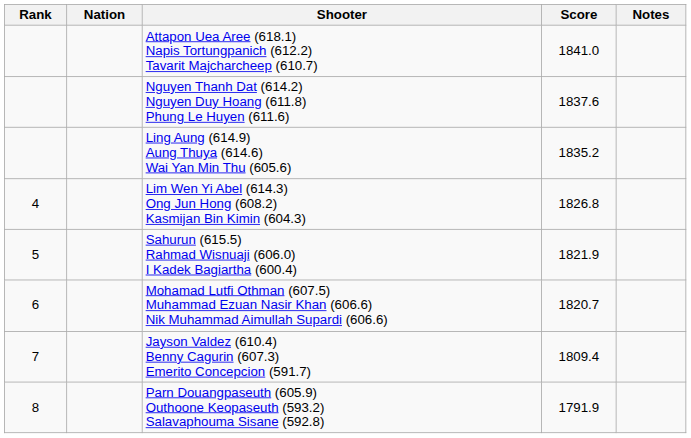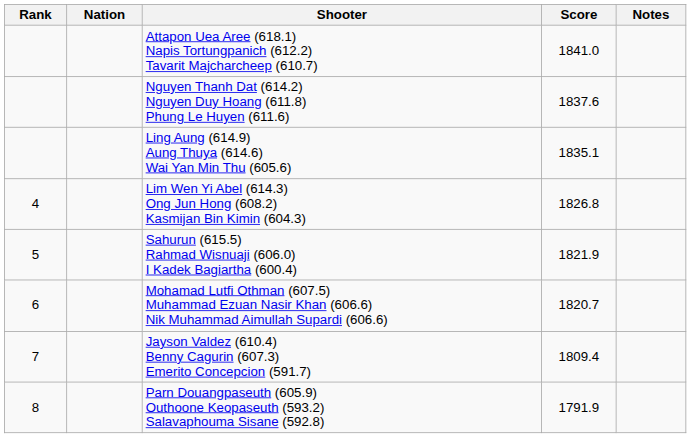Ling Aung (614.9) Aung Thuya (614.6) Wai Yan Min Thu (605.6) | Score: 1835.2 -> 1835.1
